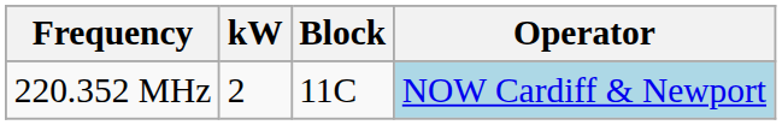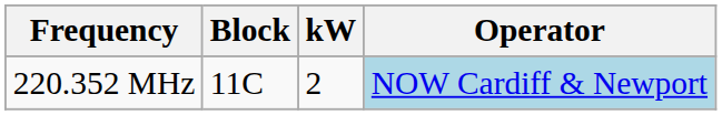columns swapped: Block <-> kW
